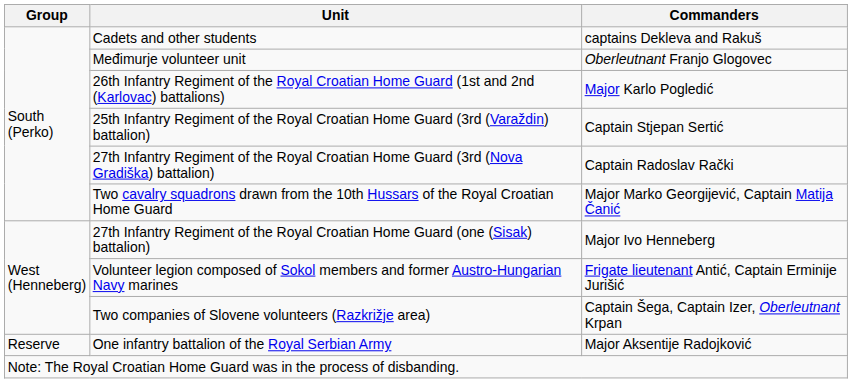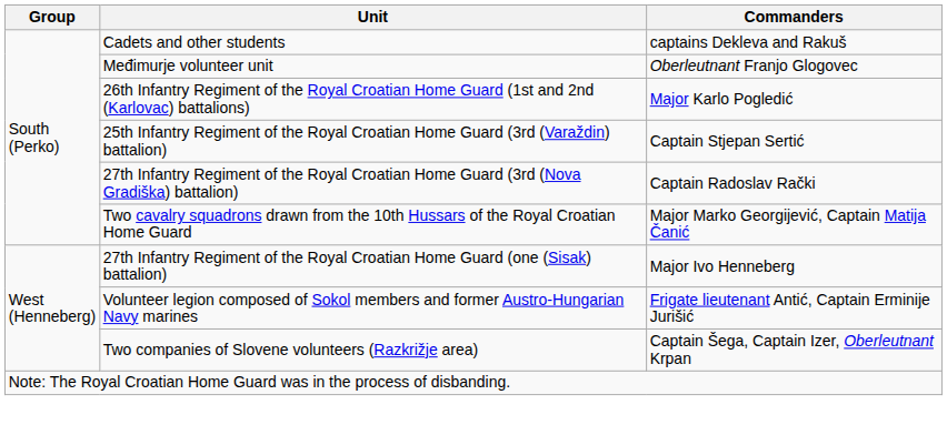- row: Reserve | One infantry battalion of the Royal Serbian Army | Major Aksentije Radojković
